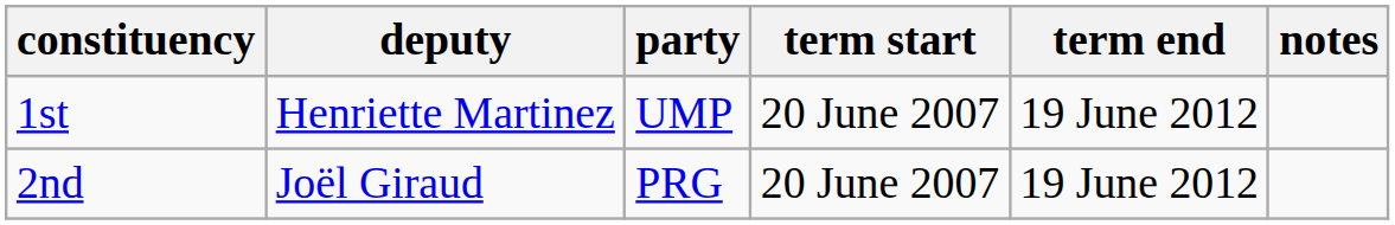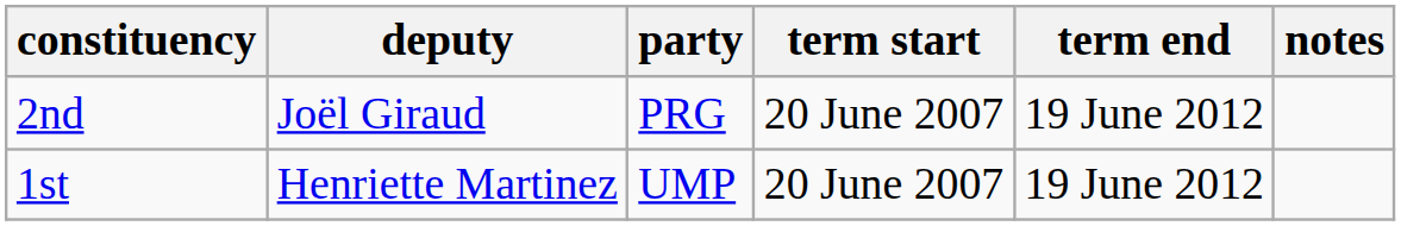rows swapped: 1st <-> 2nd
